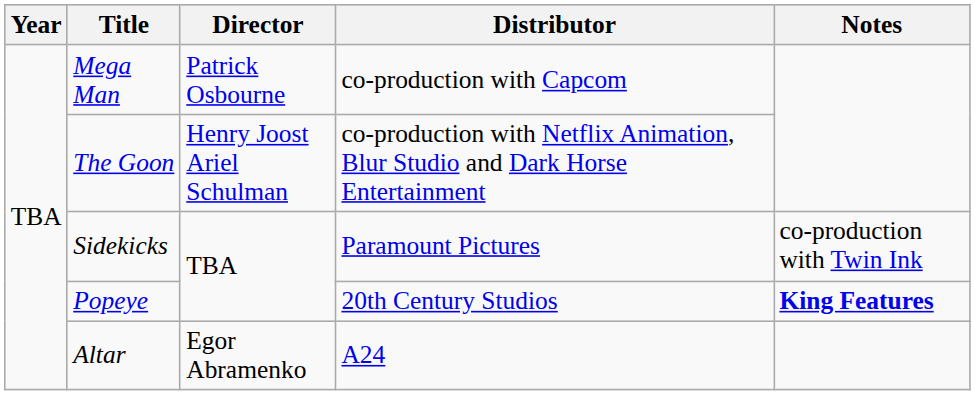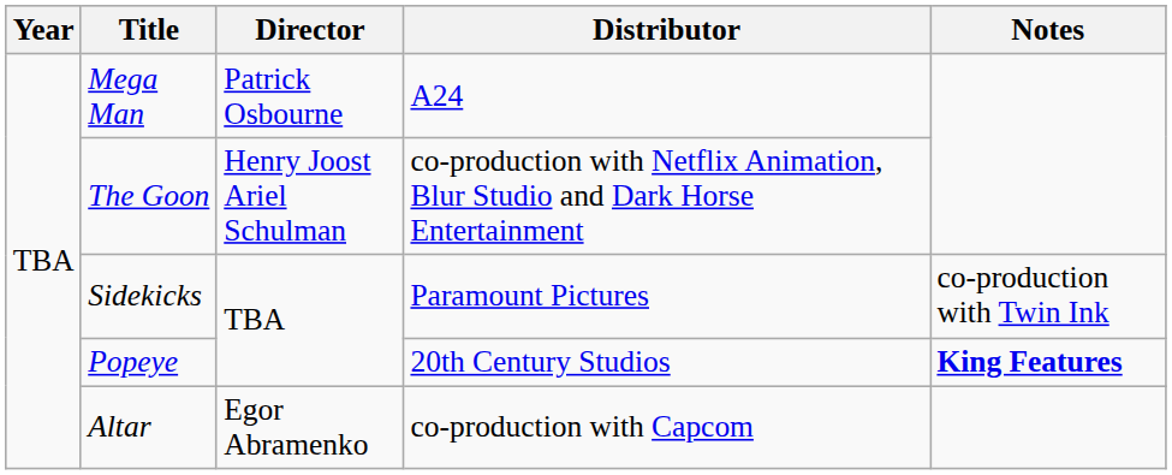Mega Man | Distributor: co-production with Capcom -> A24
Altar | Distributor: A24 -> co-production with Capcom
